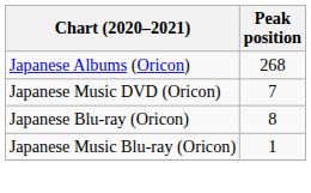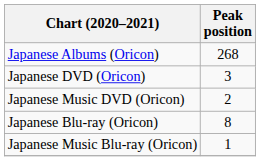+ row: Japanese DVD (Oricon) | 3
Japanese Music DVD (Oricon) | Peak position: 7 -> 2
